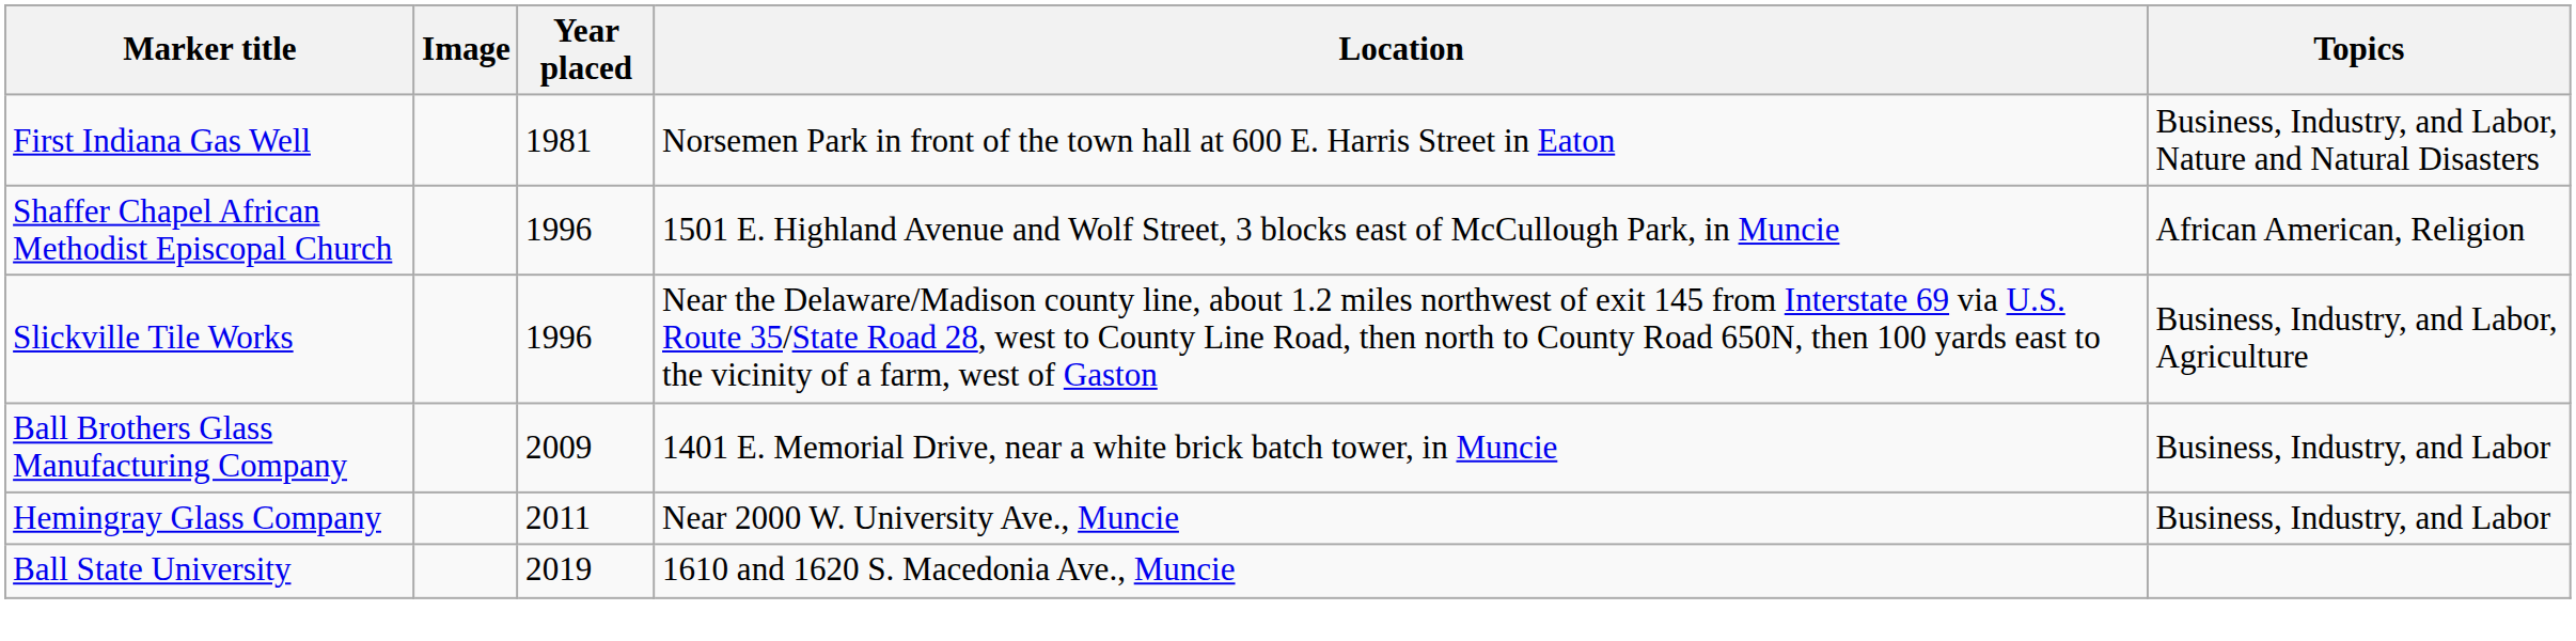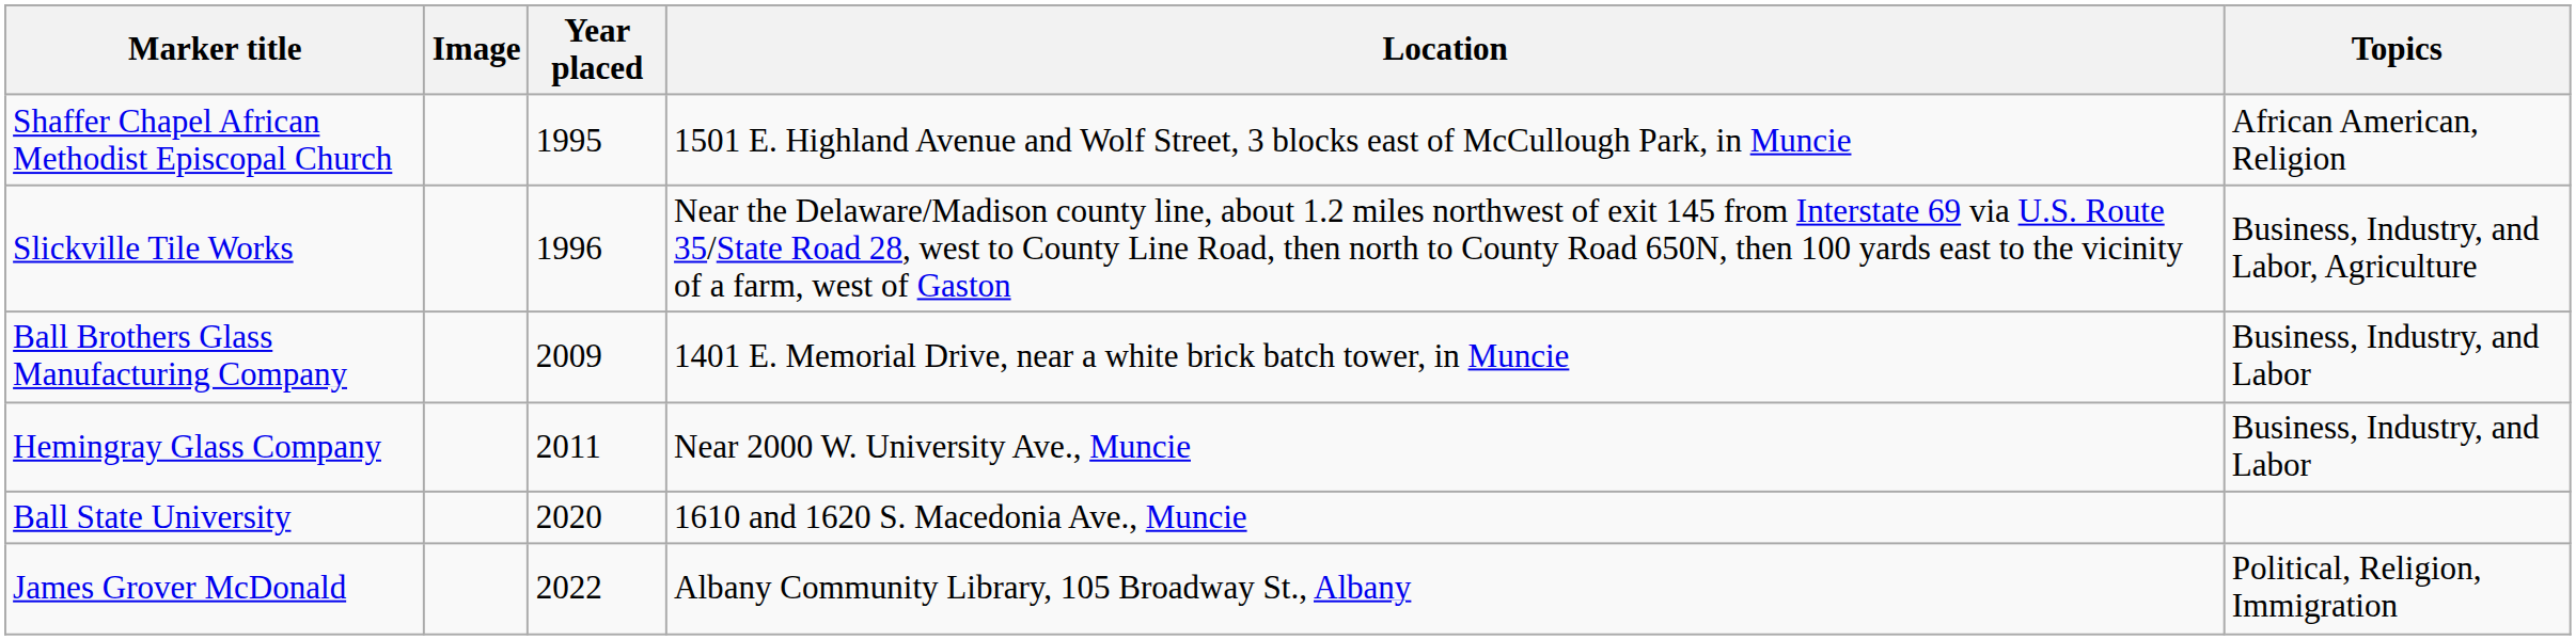- row: First Indiana Gas Well | 1981 | Norsemen Park in front of the town hall at 600 E. Harris Street in Eaton | Business, Industry, and Labor, Nature and Natural Disasters
Shaffer Chapel African Methodist Episcopal Church | Year placed: 1996 -> 1995
Ball State University | Year placed: 2019 -> 2020
+ row: James Grover McDonald | 2022 | Albany Community Library, 105 Broadway St., Albany | Political, Religion, Immigration
